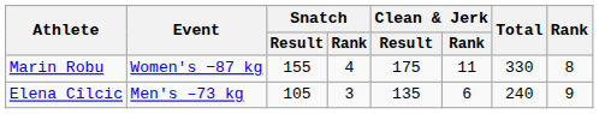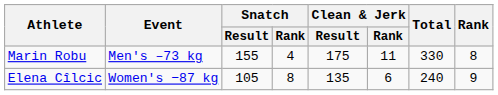Marin Robu | Event: Women's −87 kg -> Men's –73 kg
Elena Cîlcic | Event: Men's –73 kg -> Women's −87 kg
Elena Cîlcic | Snatch / Rank: 3 -> 8
